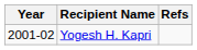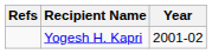columns swapped: Year <-> Refs
